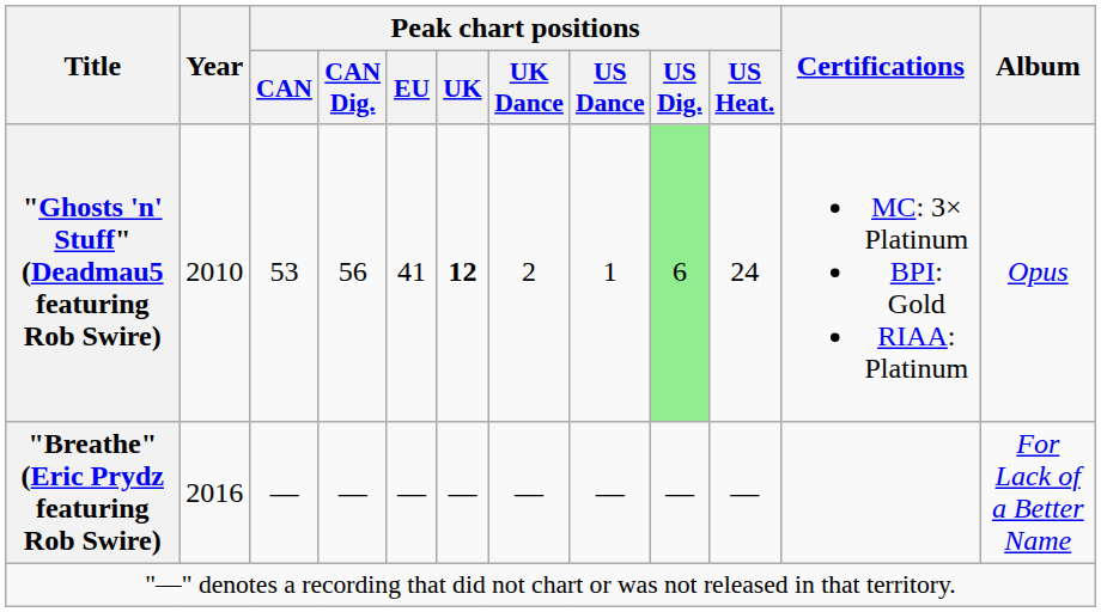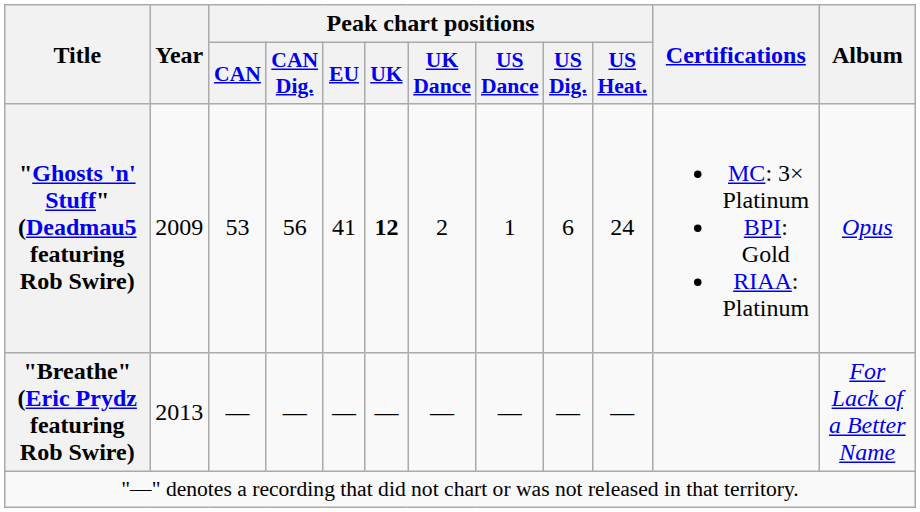"Ghosts 'n' Stuff" (Deadmau5 featuring Rob Swire) | Year: 2010 -> 2009
"Ghosts 'n' Stuff" (Deadmau5 featuring Rob Swire) | Peak chart positions / US Dig.: lightgreen background -> no background
"Breathe" (Eric Prydz featuring Rob Swire) | Year: 2016 -> 2013
